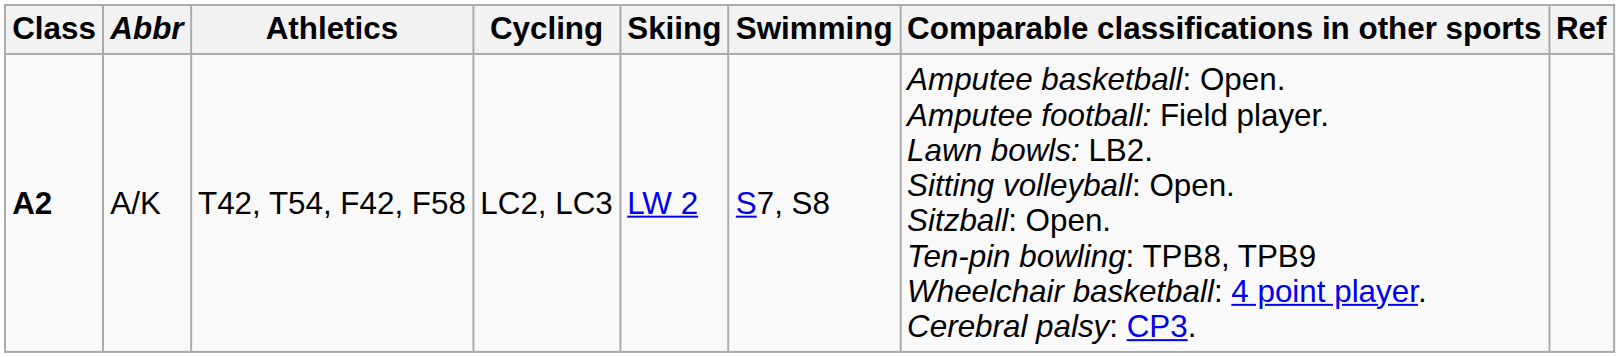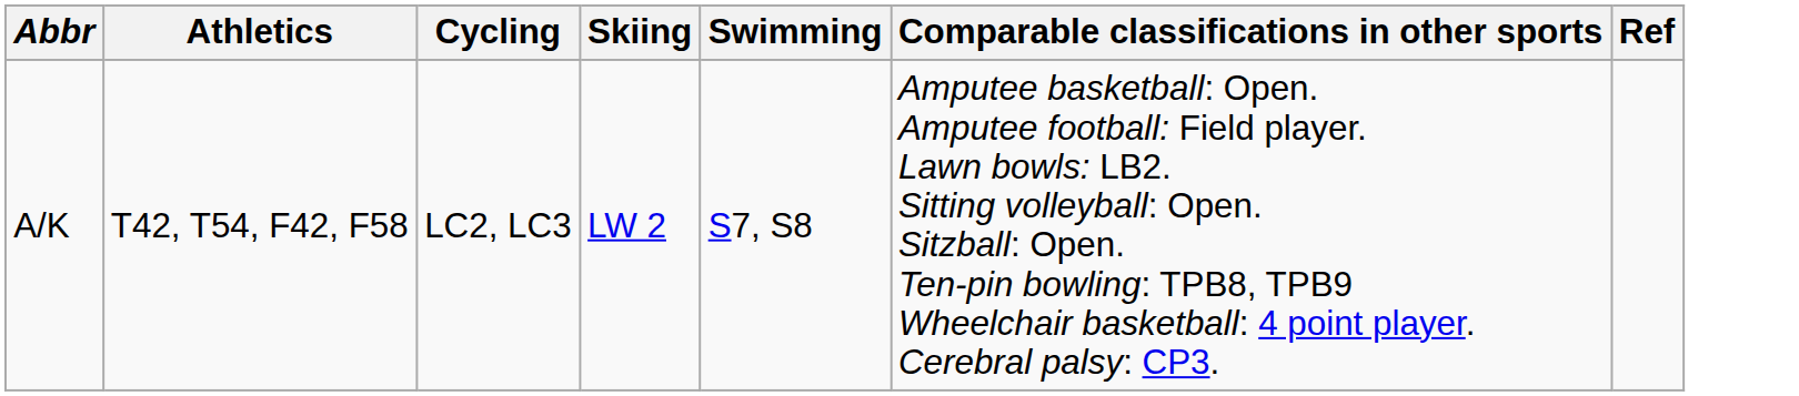- column: Class | A2
